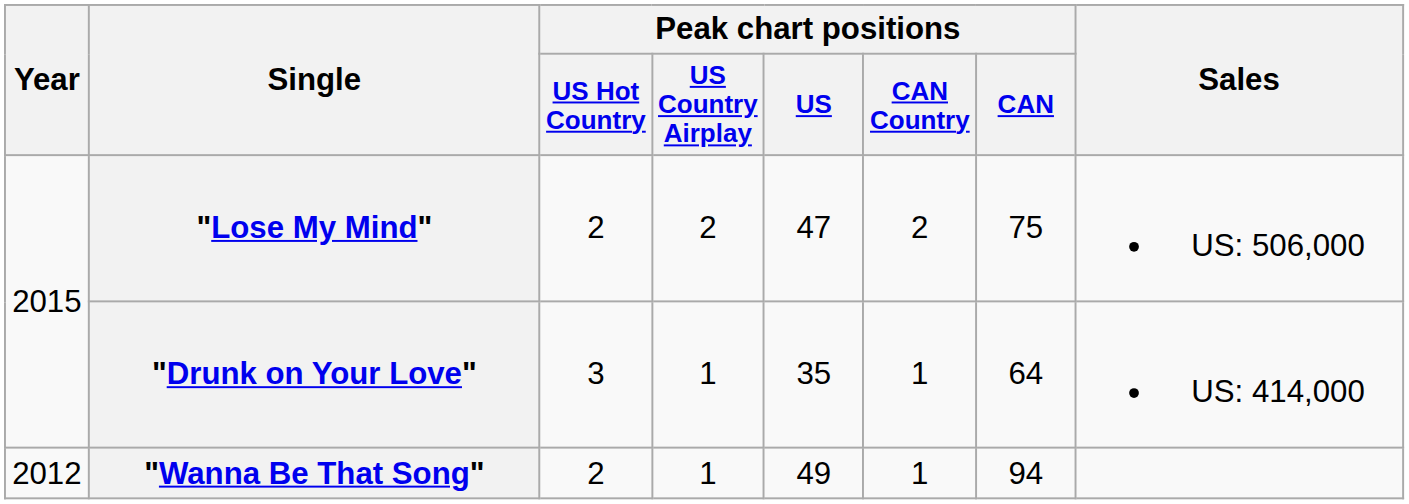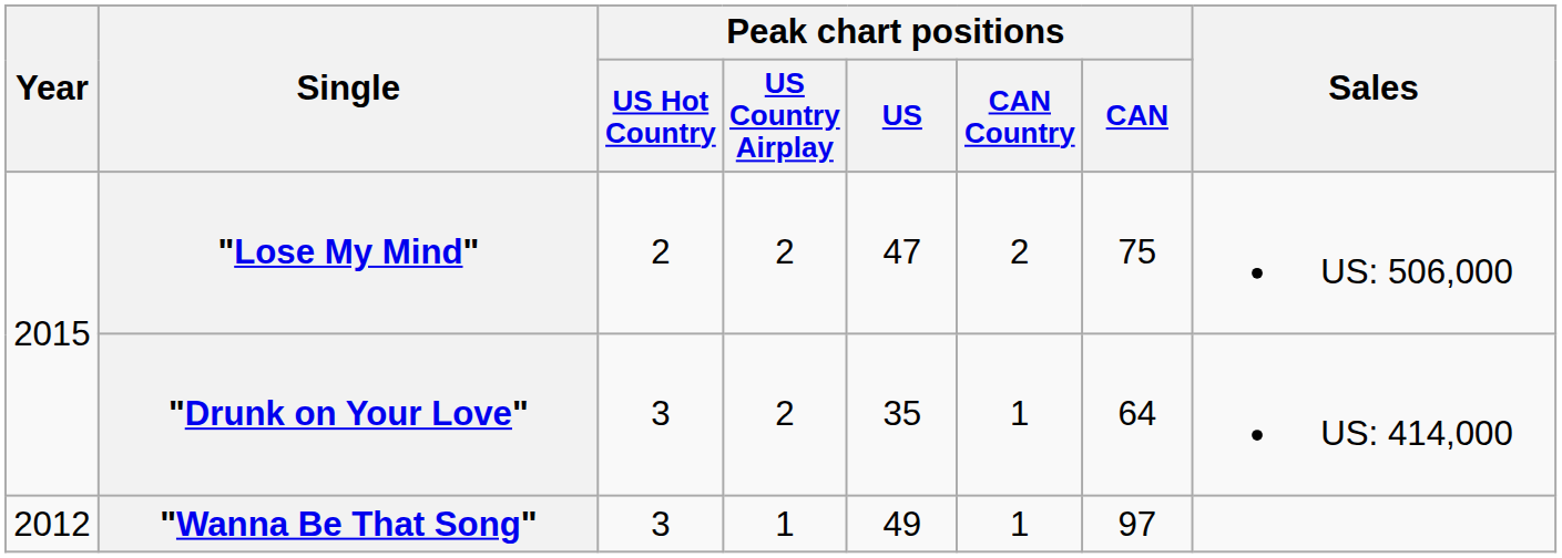"Drunk on Your Love" | Peak chart positions / US Country Airplay: 1 -> 2
"Wanna Be That Song" | Peak chart positions / US Hot Country: 2 -> 3
"Wanna Be That Song" | Peak chart positions / CAN: 94 -> 97
